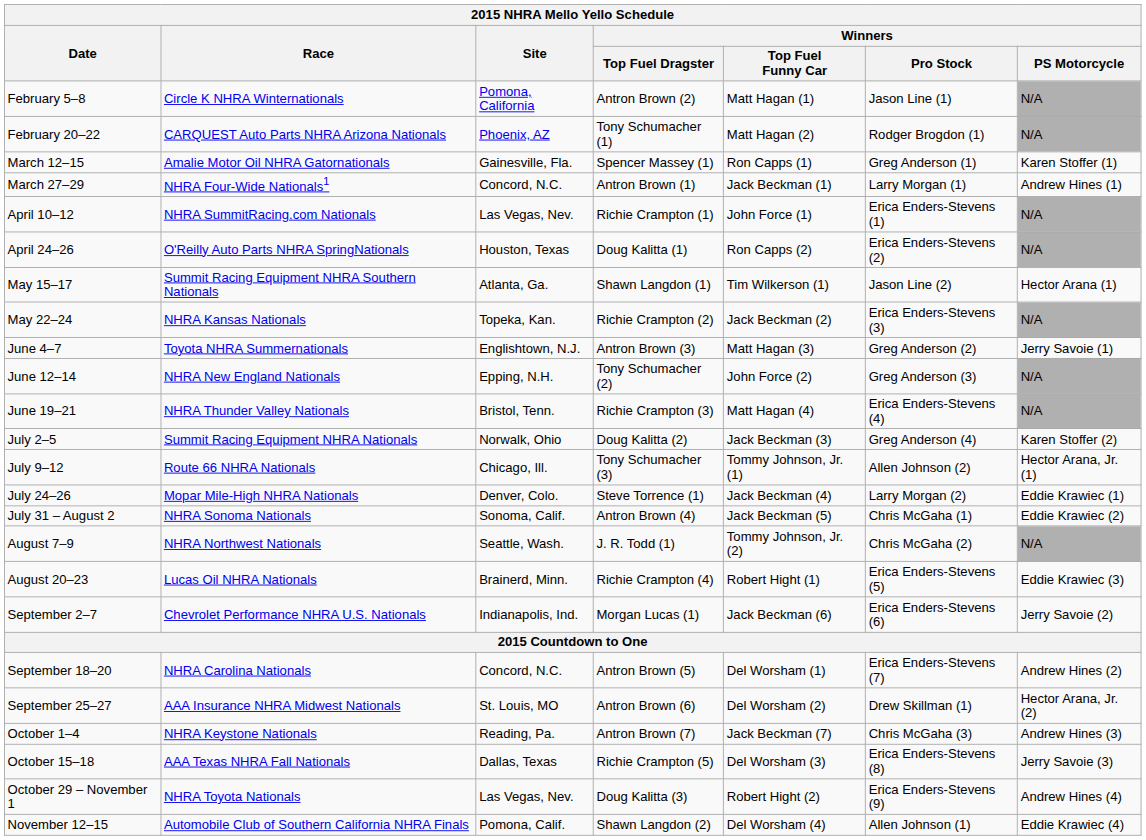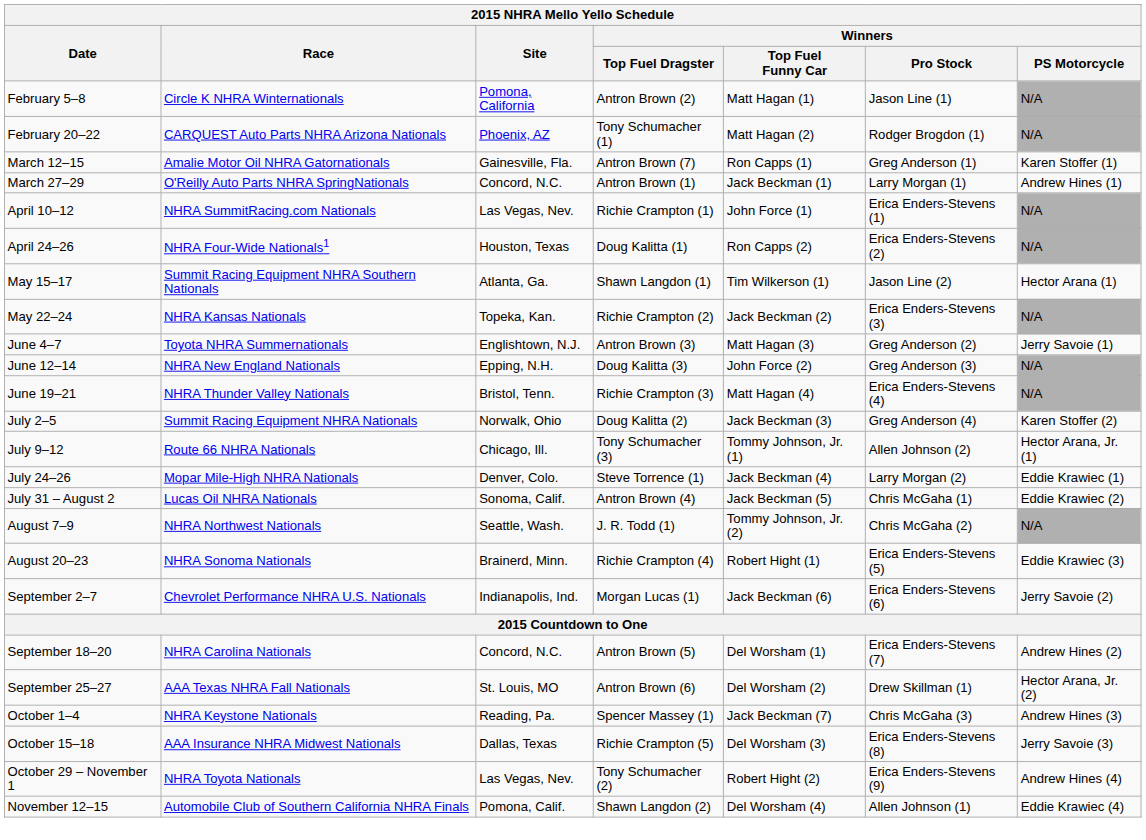March 12–15 | Winners / Top Fuel Dragster: Spencer Massey (1) -> Antron Brown (7)
March 27–29 | Race: NHRA Four-Wide Nationals1 -> O'Reilly Auto Parts NHRA SpringNationals
April 24–26 | Race: O'Reilly Auto Parts NHRA SpringNationals -> NHRA Four-Wide Nationals1
June 12–14 | Winners / Top Fuel Dragster: Tony Schumacher (2) -> Doug Kalitta (3)
July 31 – August 2 | Race: NHRA Sonoma Nationals -> Lucas Oil NHRA Nationals
August 20–23 | Race: Lucas Oil NHRA Nationals -> NHRA Sonoma Nationals
September 25–27 | Race: AAA Insurance NHRA Midwest Nationals -> AAA Texas NHRA Fall Nationals
October 1–4 | Winners / Top Fuel Dragster: Antron Brown (7) -> Spencer Massey (1)
October 15–18 | Race: AAA Texas NHRA Fall Nationals -> AAA Insurance NHRA Midwest Nationals
October 29 – November 1 | Winners / Top Fuel Dragster: Doug Kalitta (3) -> Tony Schumacher (2)
